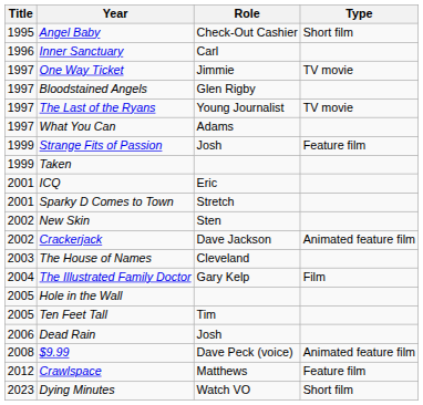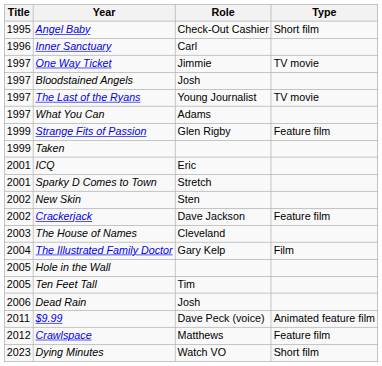Bloodstained Angels | Role: Glen Rigby -> Josh
Strange Fits of Passion | Role: Josh -> Glen Rigby
Crackerjack | Type: Animated feature film -> Feature film
$9.99 | Title: 2008 -> 2011
